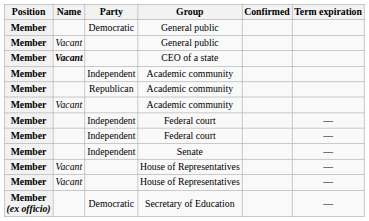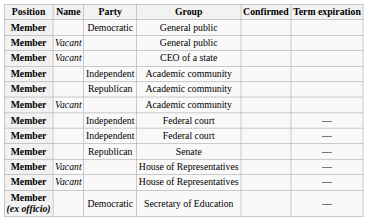CEO of a state | Name: bold -> normal
- row: Member | Independent | Senate | —
+ row: Member | Republican | Senate | —
